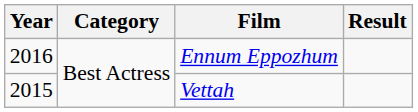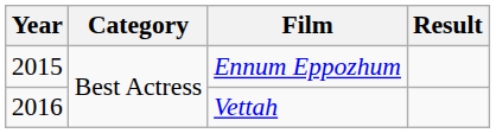Ennum Eppozhum | Year: 2016 -> 2015
Vettah | Year: 2015 -> 2016
